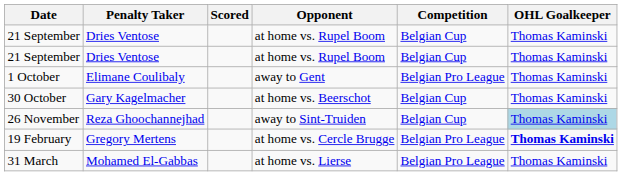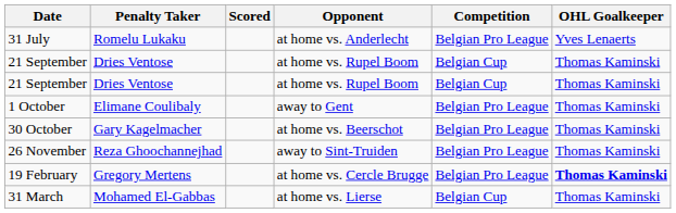+ row: 31 July | Romelu Lukaku | at home vs. Anderlecht | Belgian Pro League | Yves Lenaerts
30 October | Competition: Belgian Cup -> Belgian Pro League
26 November | Competition: Belgian Cup -> Belgian Pro League
26 November | OHL Goalkeeper: lightblue background -> no background
31 March | Competition: Belgian Pro League -> Belgian Cup
